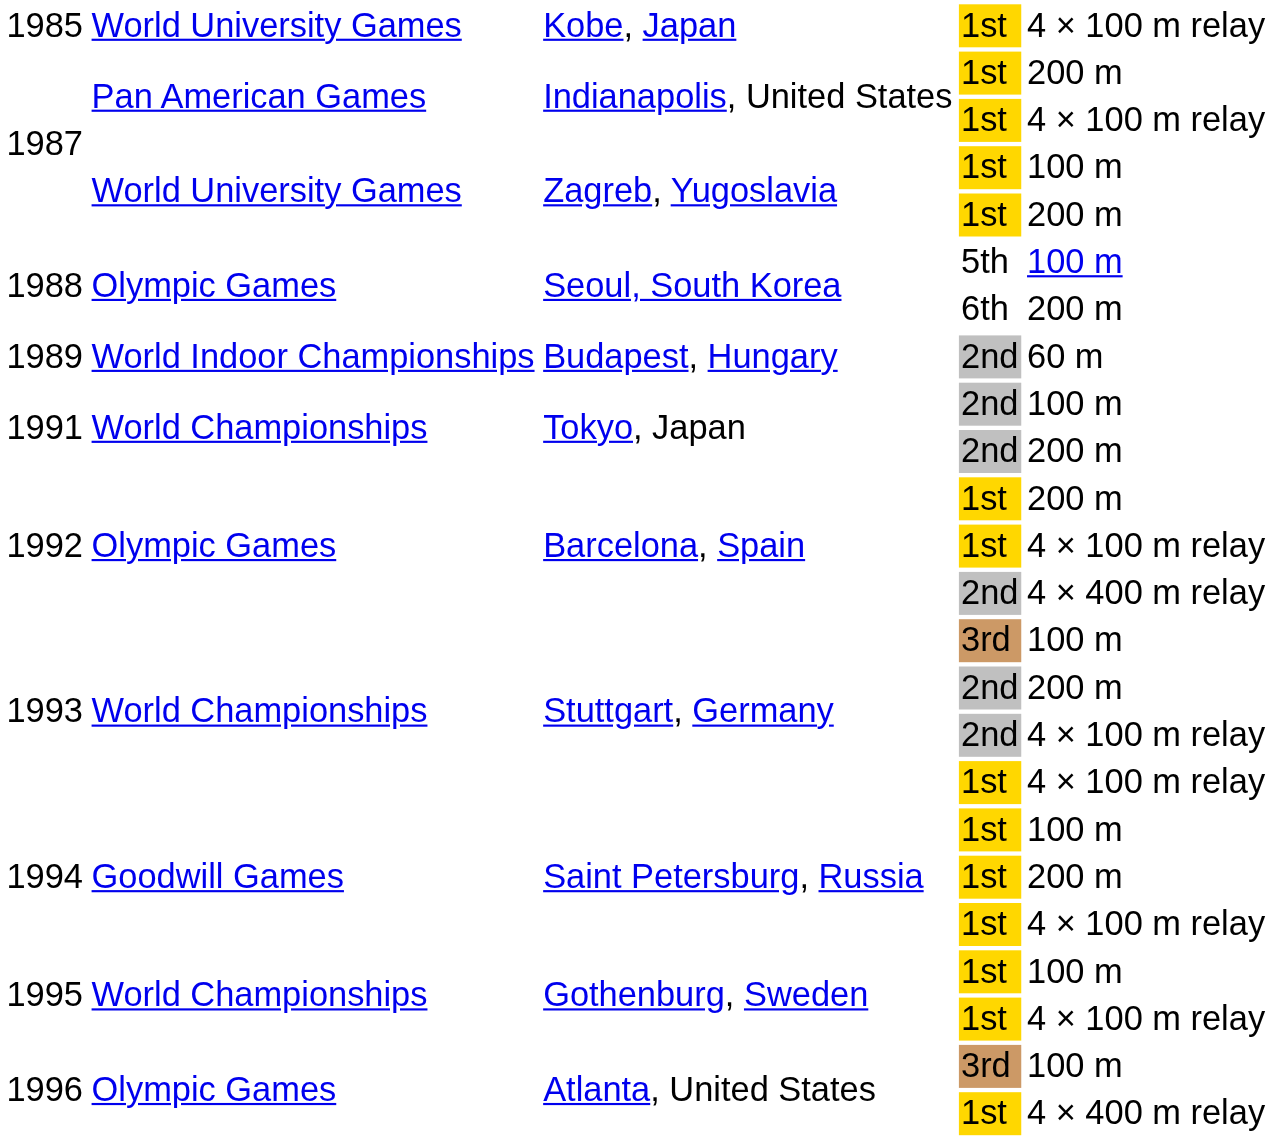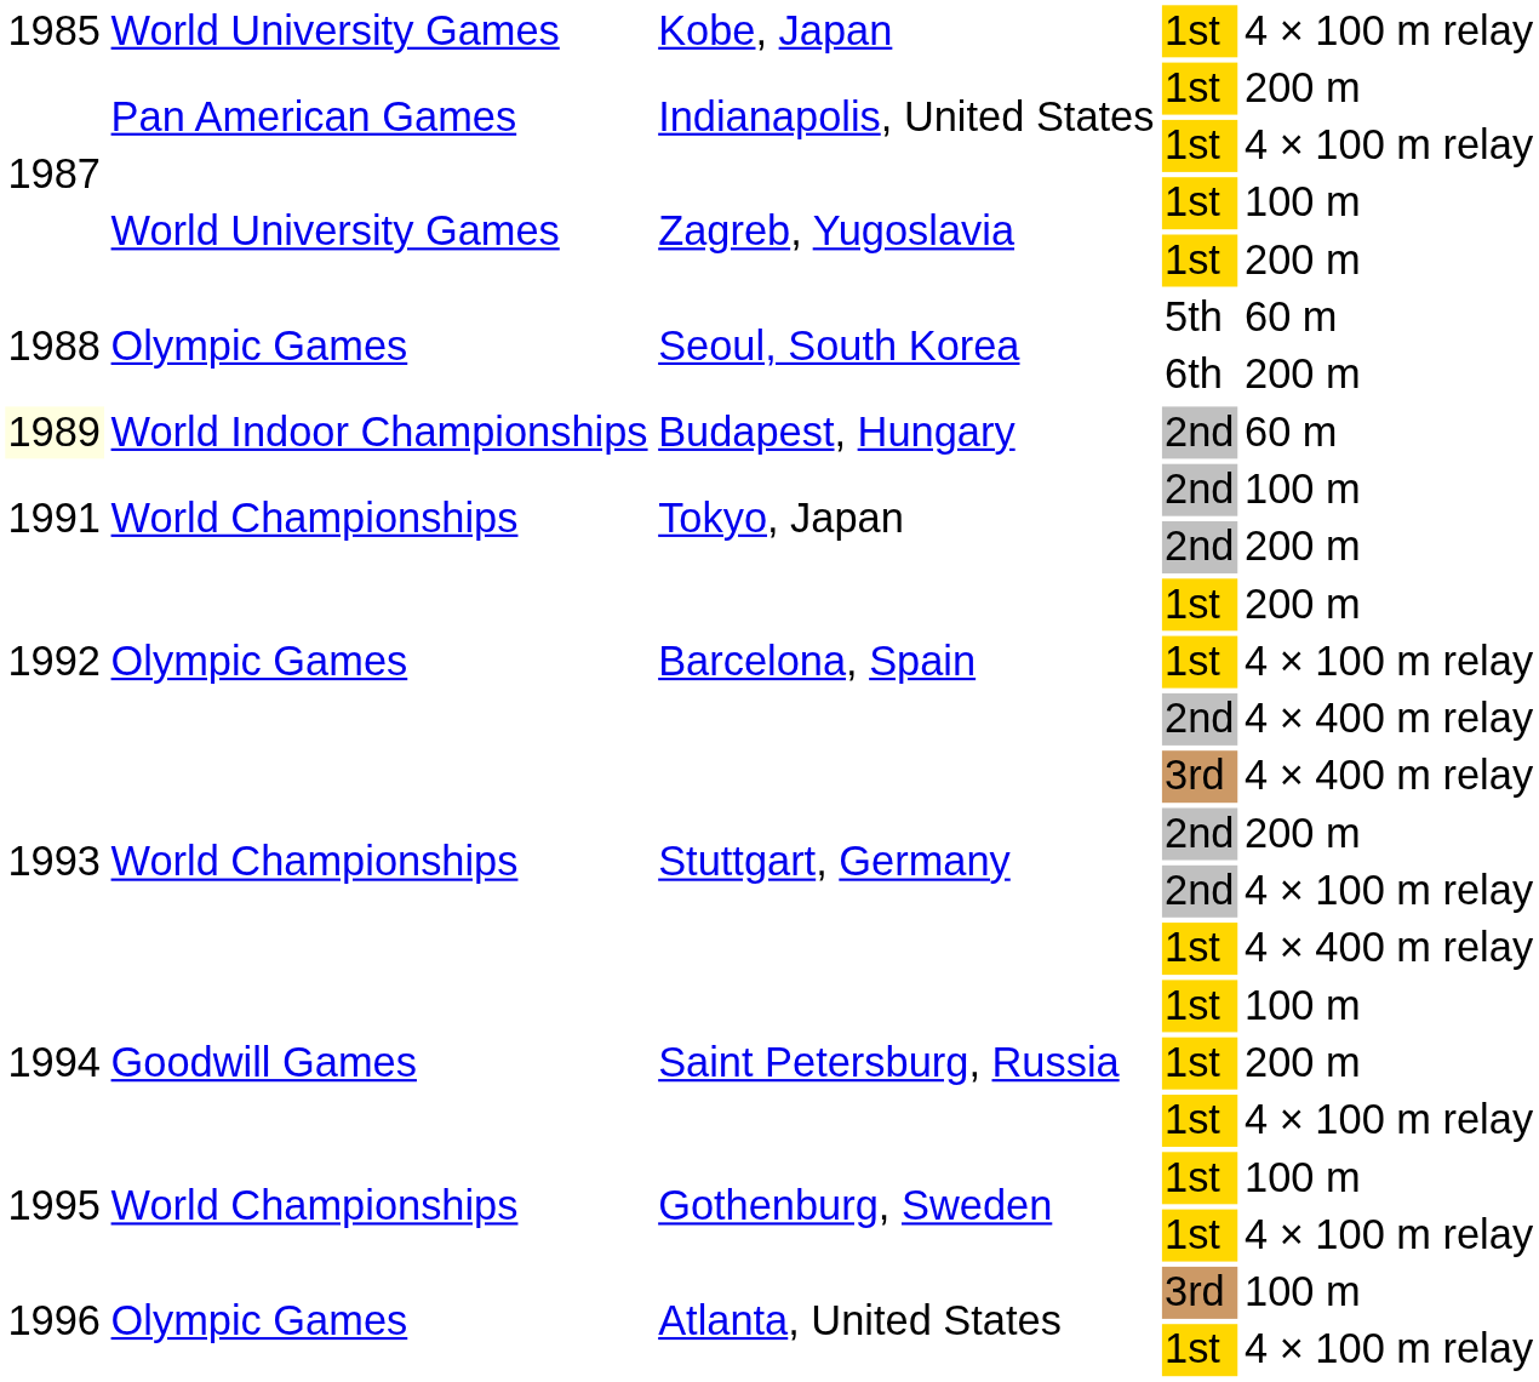Seoul, South Korea / 5th | column 5: 100 m -> 60 m
Budapest, Hungary | column 1: no background -> lightyellow background
Stuttgart, Germany / 3rd | column 5: 100 m -> 4 × 400 m relay
Stuttgart, Germany / 1st | column 5: 4 × 100 m relay -> 4 × 400 m relay
Atlanta, United States / 1st | column 5: 4 × 400 m relay -> 4 × 100 m relay
